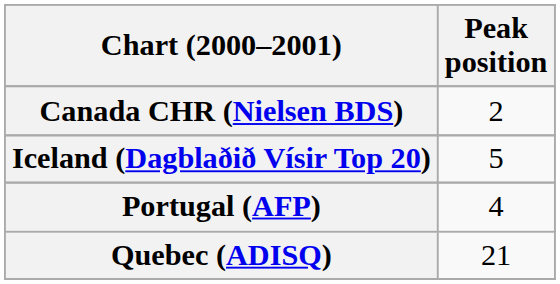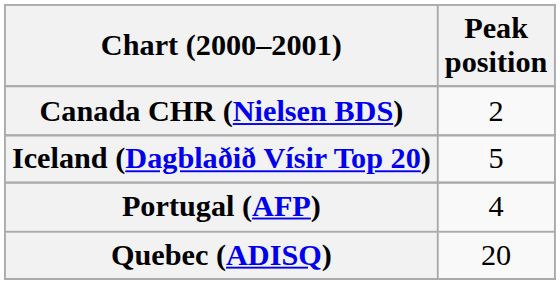Quebec (ADISQ) | Peak position: 21 -> 20
